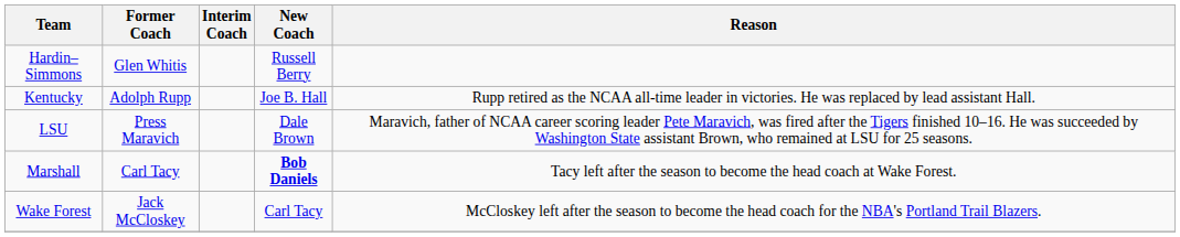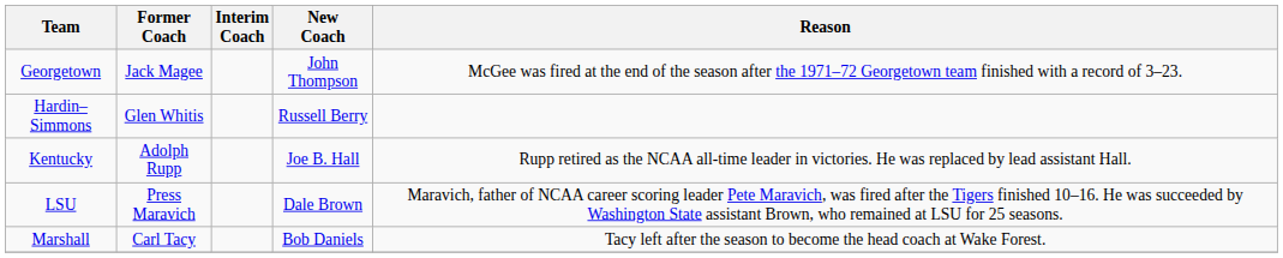+ row: Georgetown | Jack Magee | John Thompson | McGee was fired at the end of the season after the 1971–72 Georgetown team finished with a record of 3–23.
Marshall | New Coach: bold -> normal
- row: Wake Forest | Jack McCloskey | Carl Tacy | McCloskey left after the season to become the head coach for the NBA's Portland Trail Blazers.
